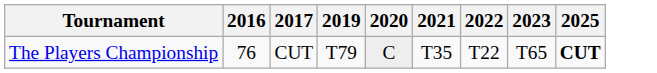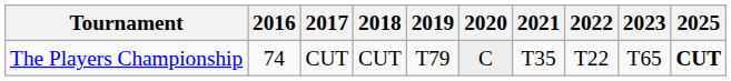+ column: 2018 | CUT
The Players Championship | 2016: 76 -> 74
